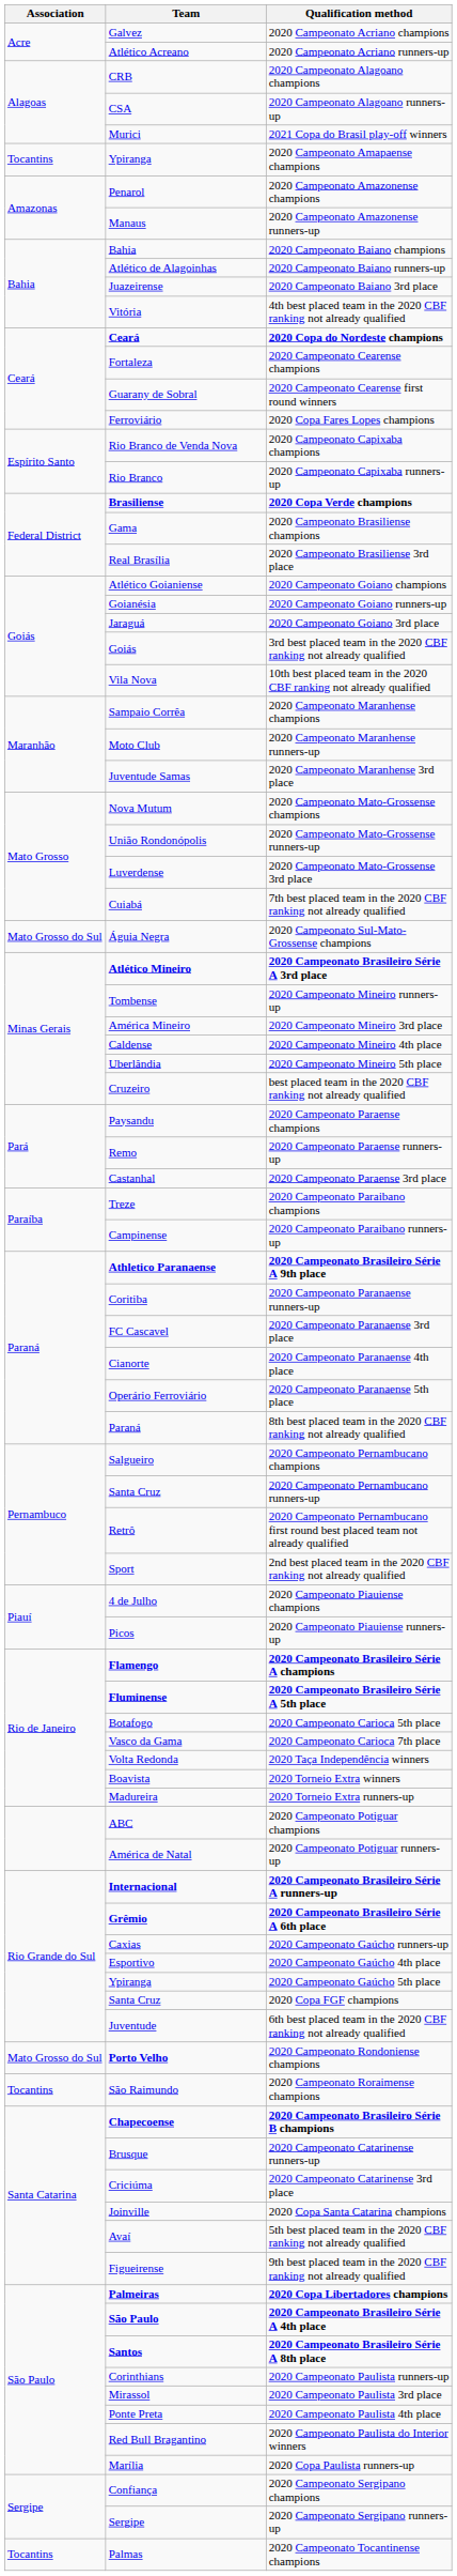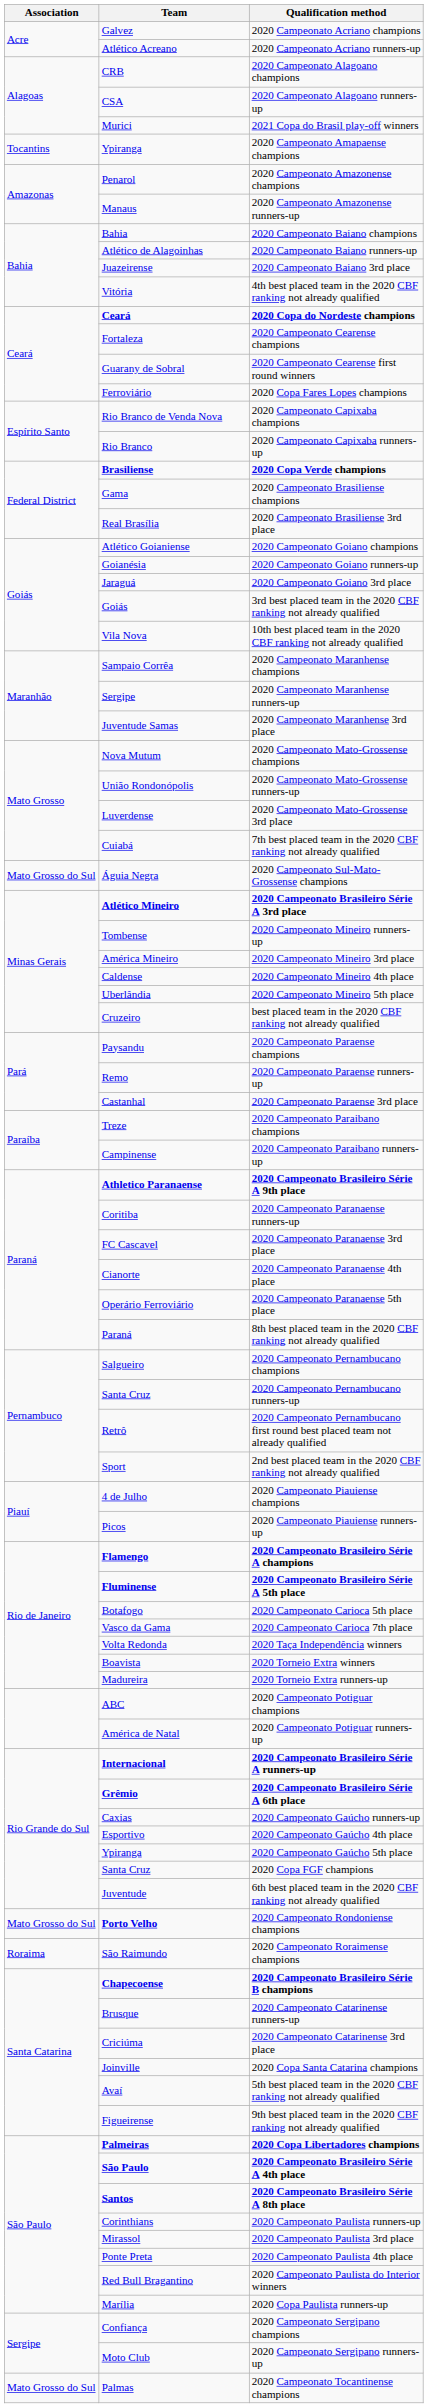2020 Campeonato Maranhense runners-up | Team: Moto Club -> Sergipe
2020 Campeonato Roraimense champions | Association: Tocantins -> Roraima
2020 Campeonato Sergipano runners-up | Team: Sergipe -> Moto Club
2020 Campeonato Tocantinense champions | Association: Tocantins -> Mato Grosso do Sul
